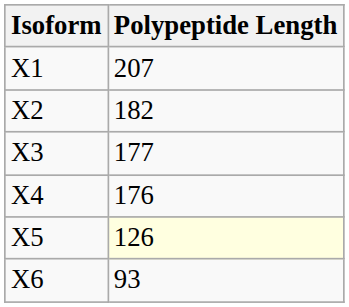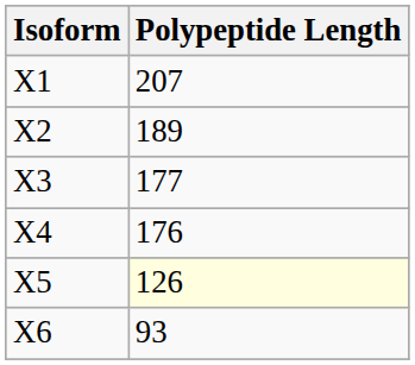X2 | Polypeptide Length: 182 -> 189
